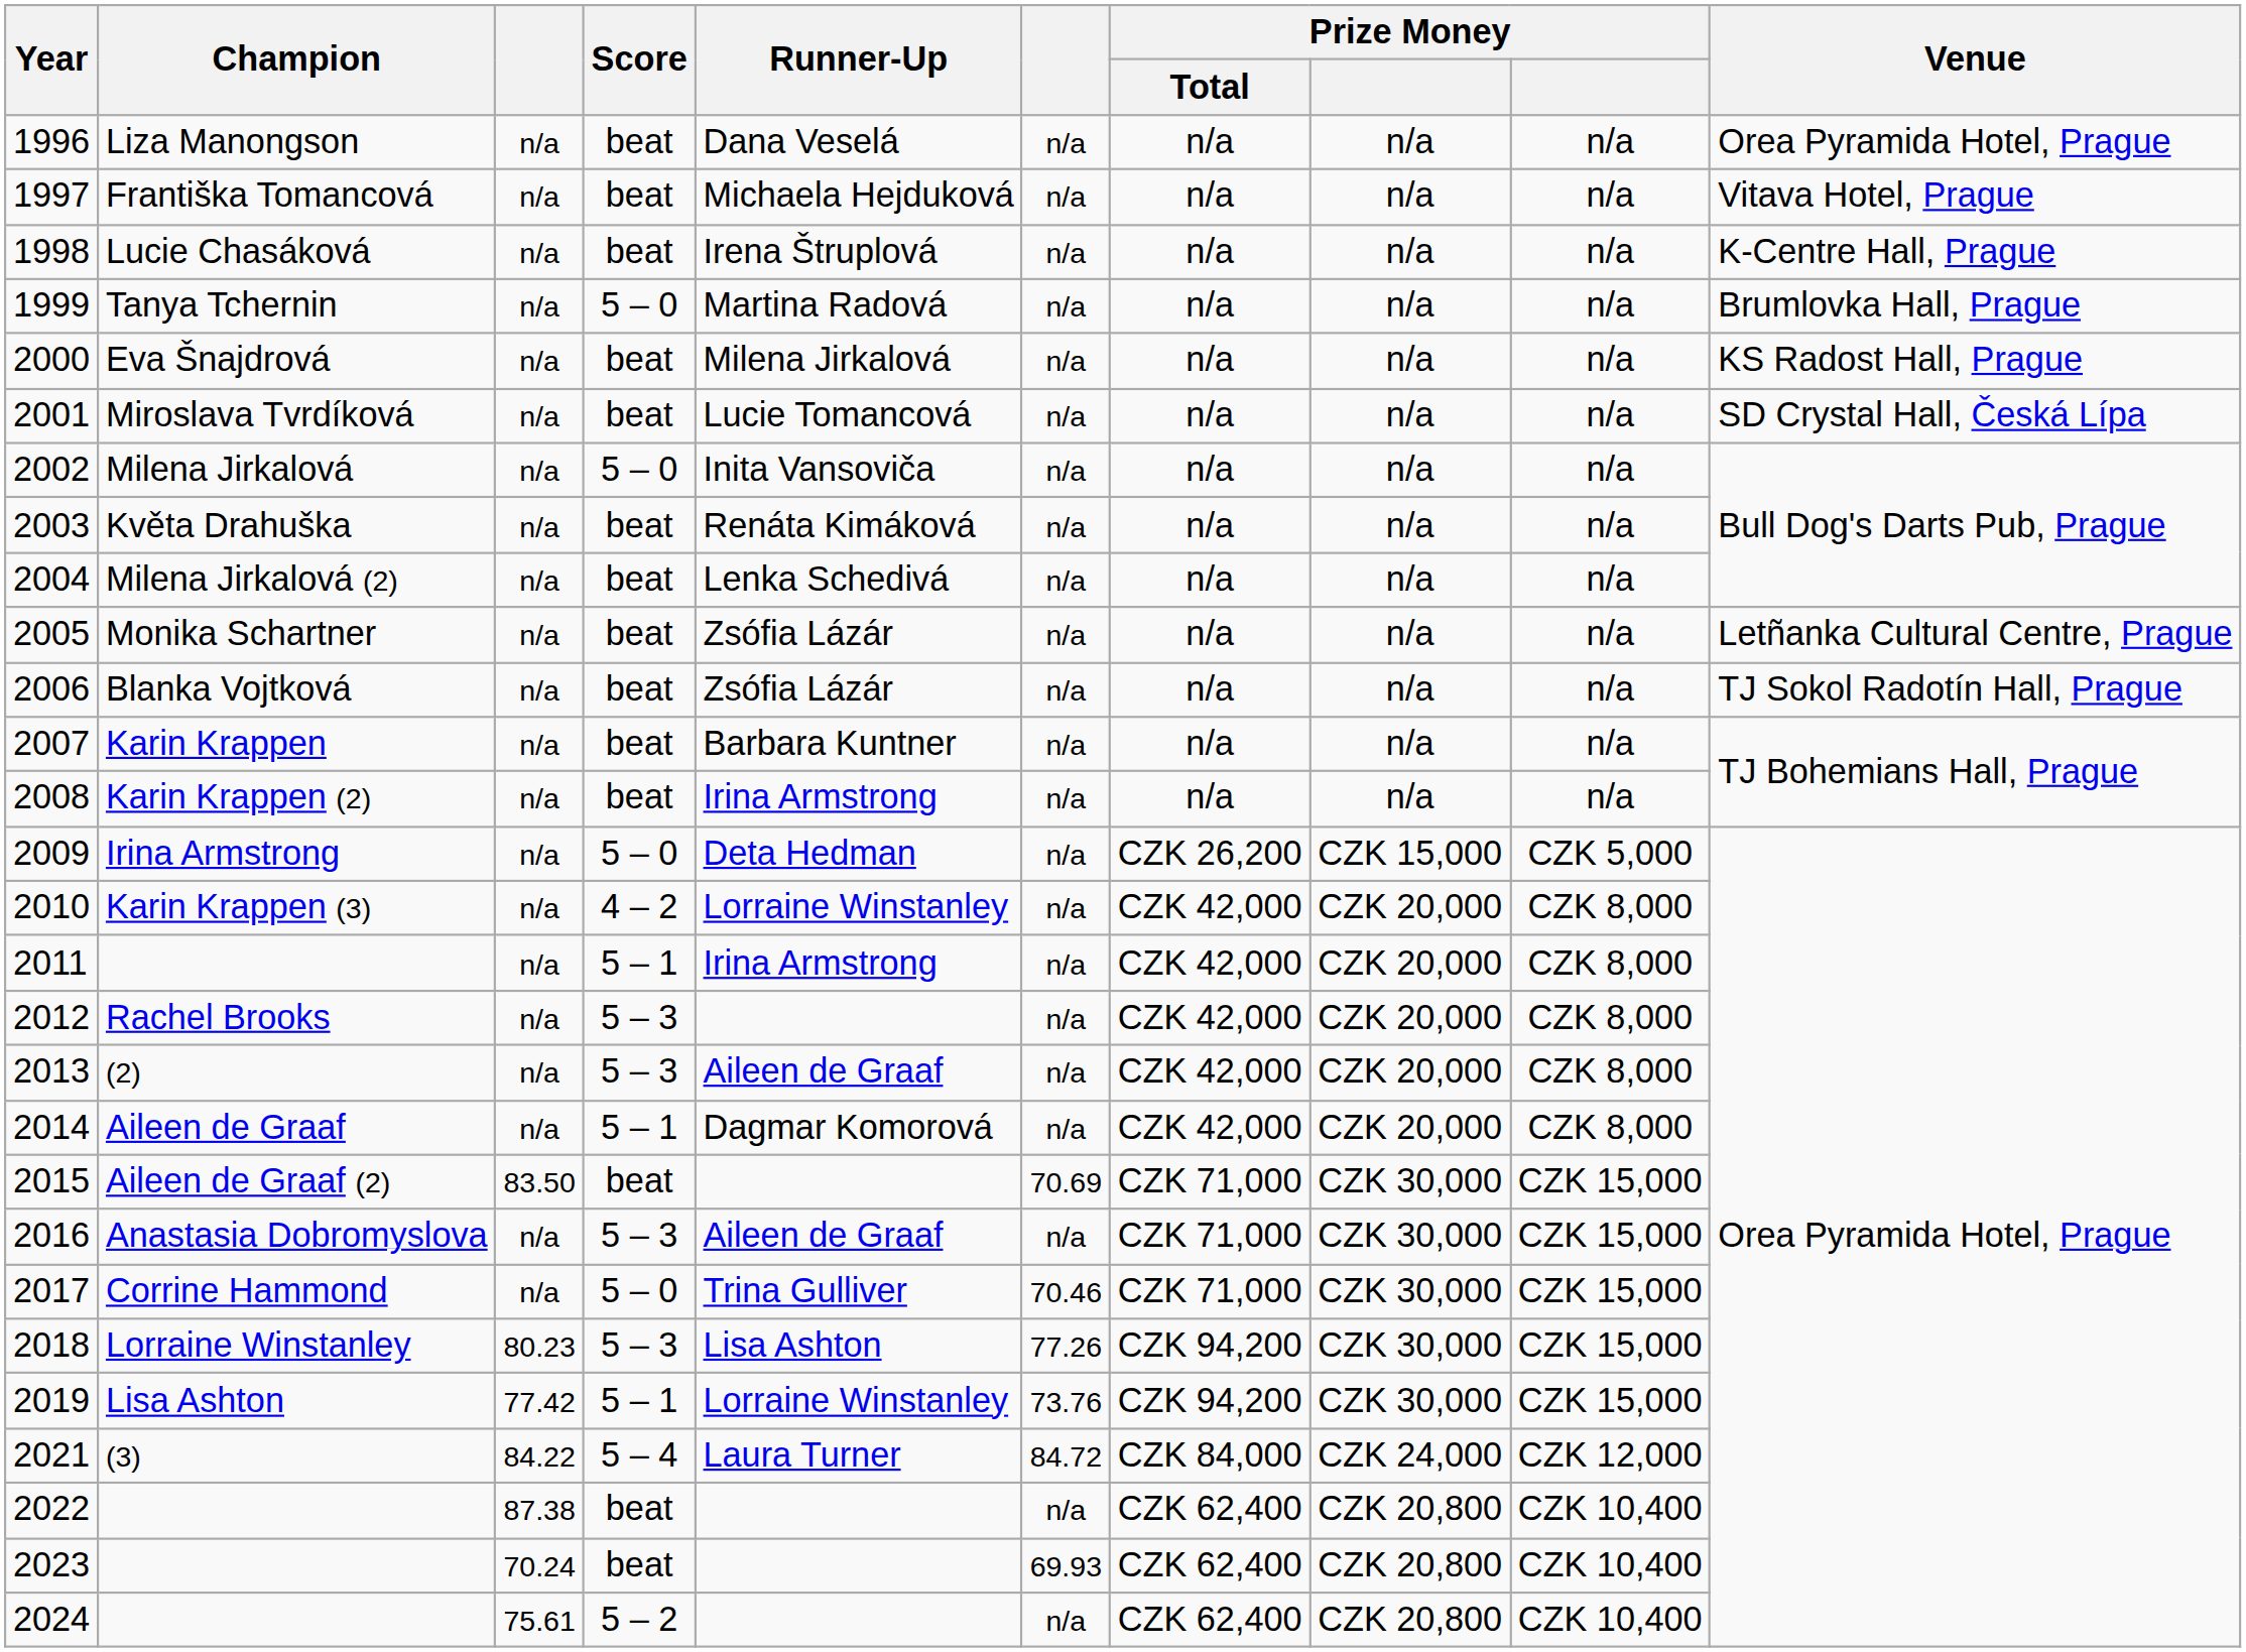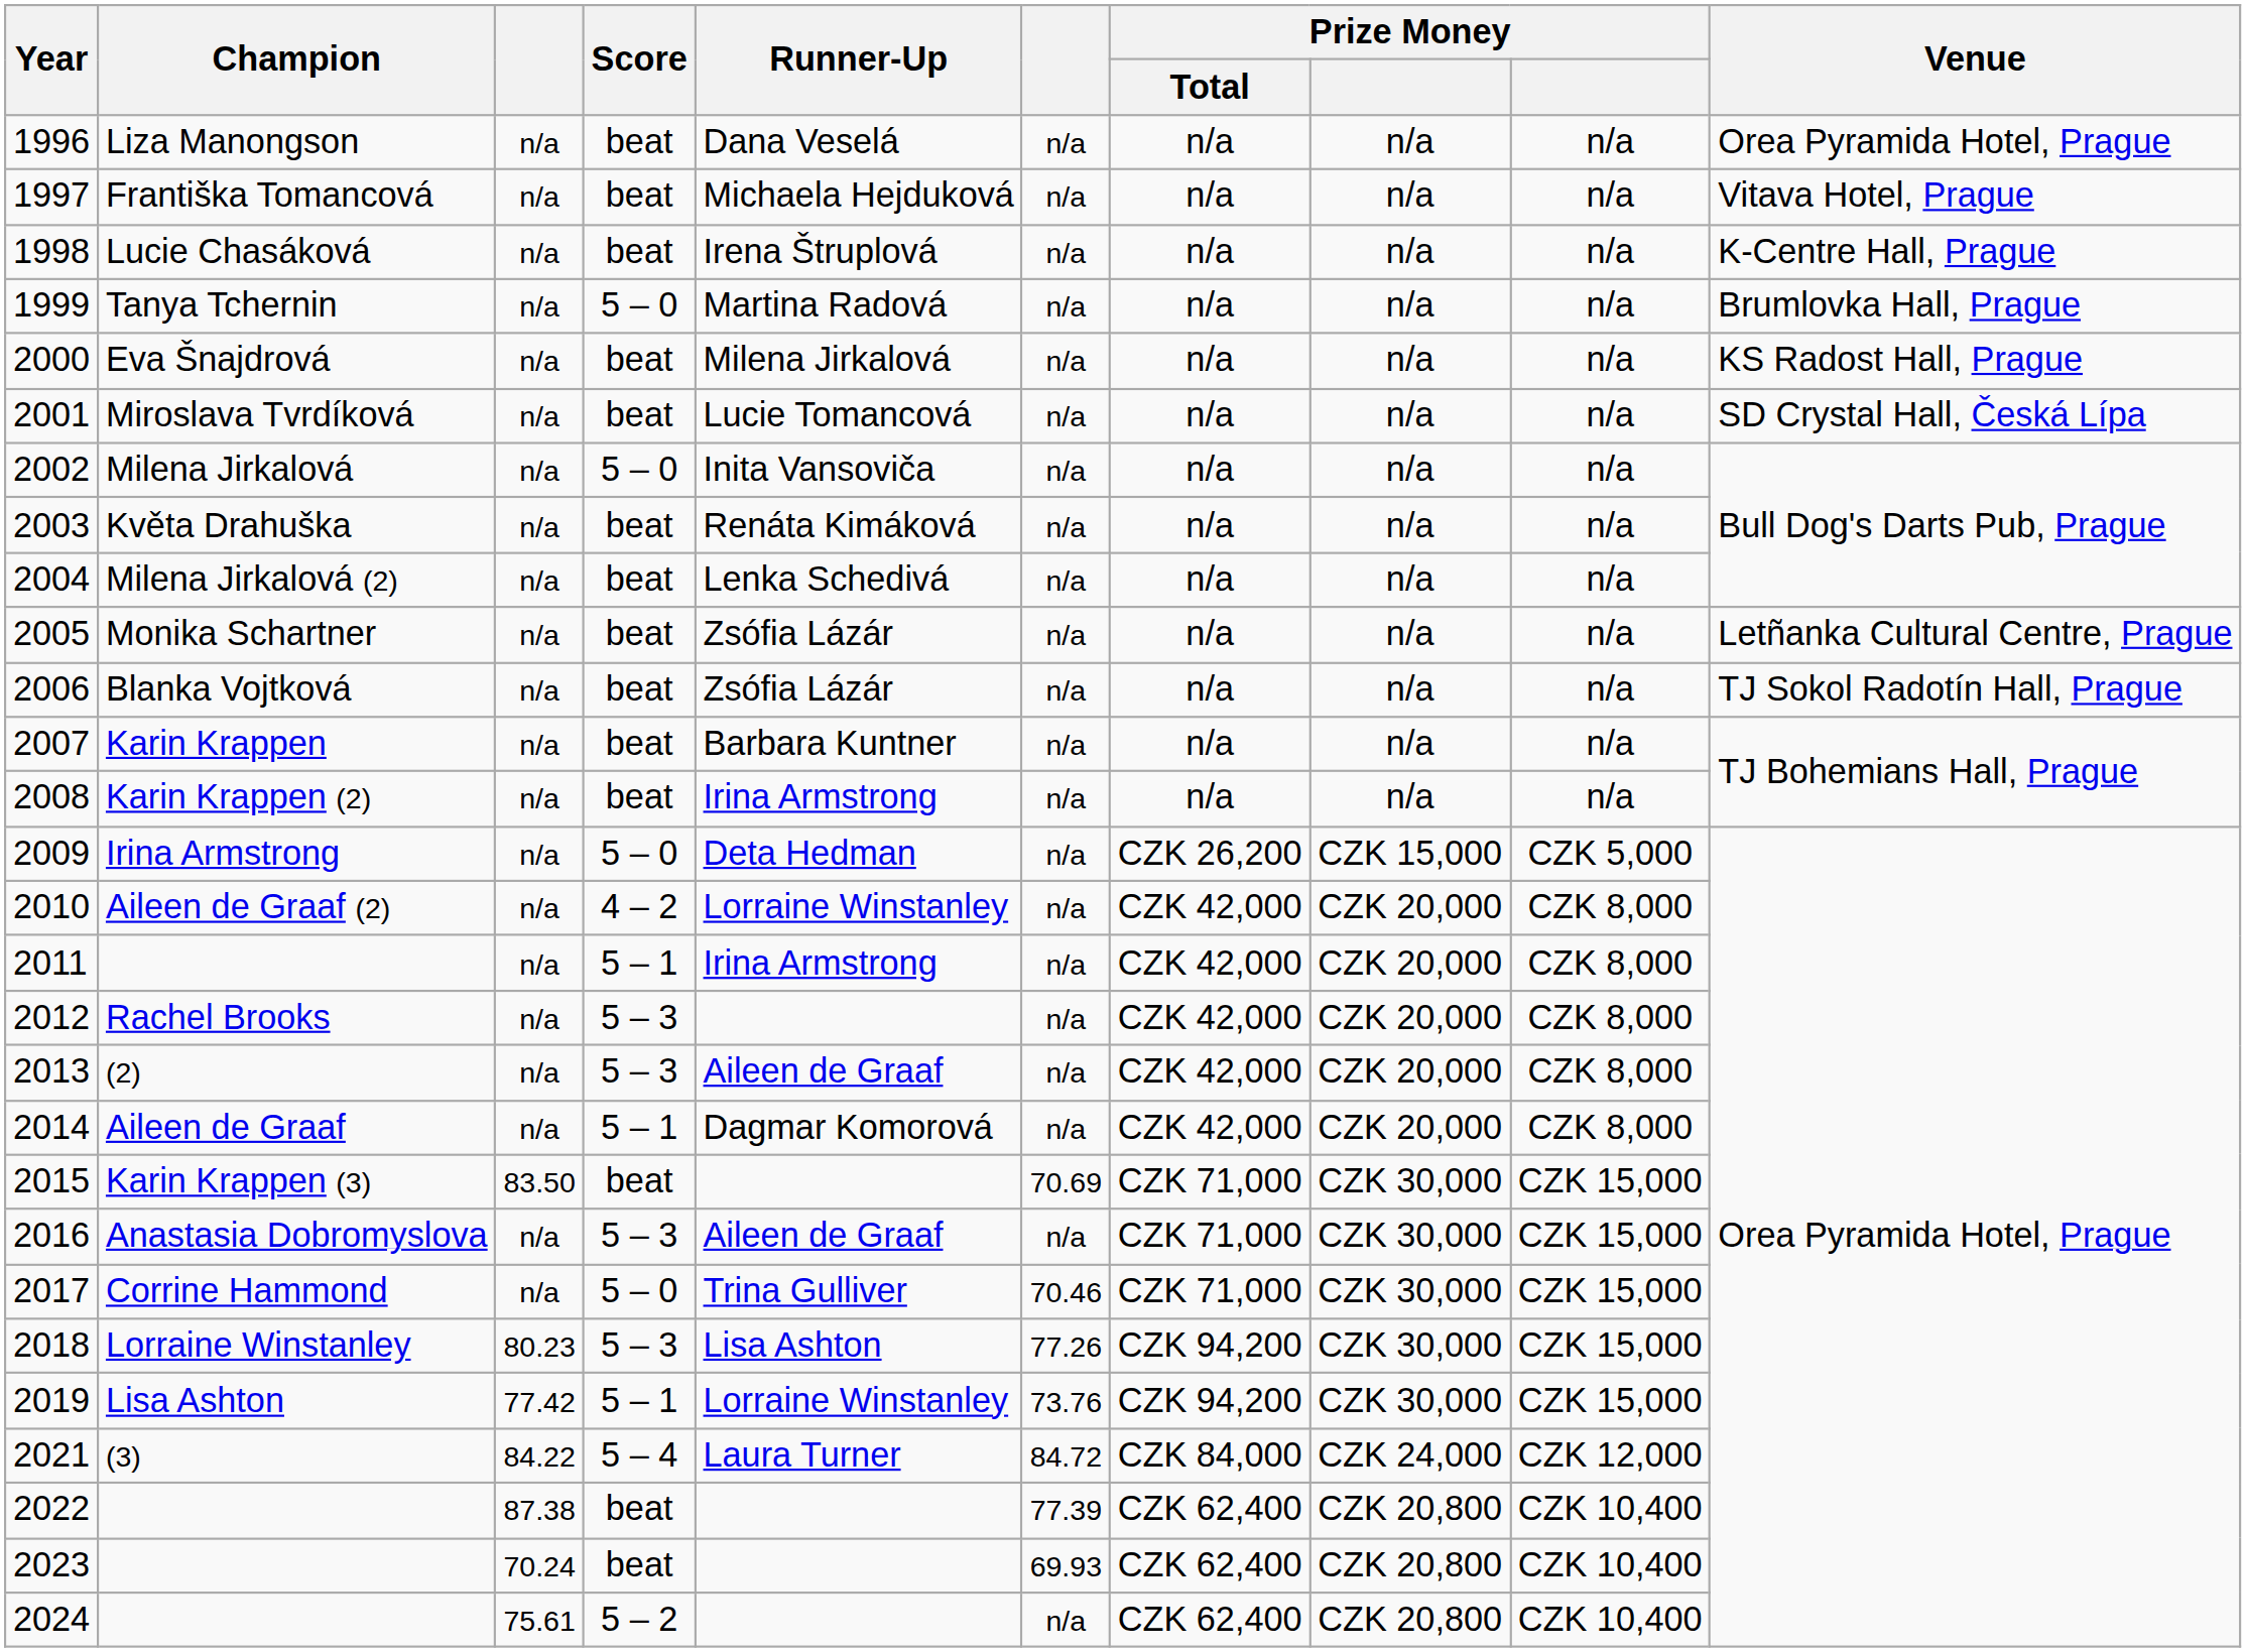2010 | Champion: Karin Krappen (3) -> Aileen de Graaf (2)
2015 | Champion: Aileen de Graaf (2) -> Karin Krappen (3)
2022 | column 6: n/a -> 77.39
